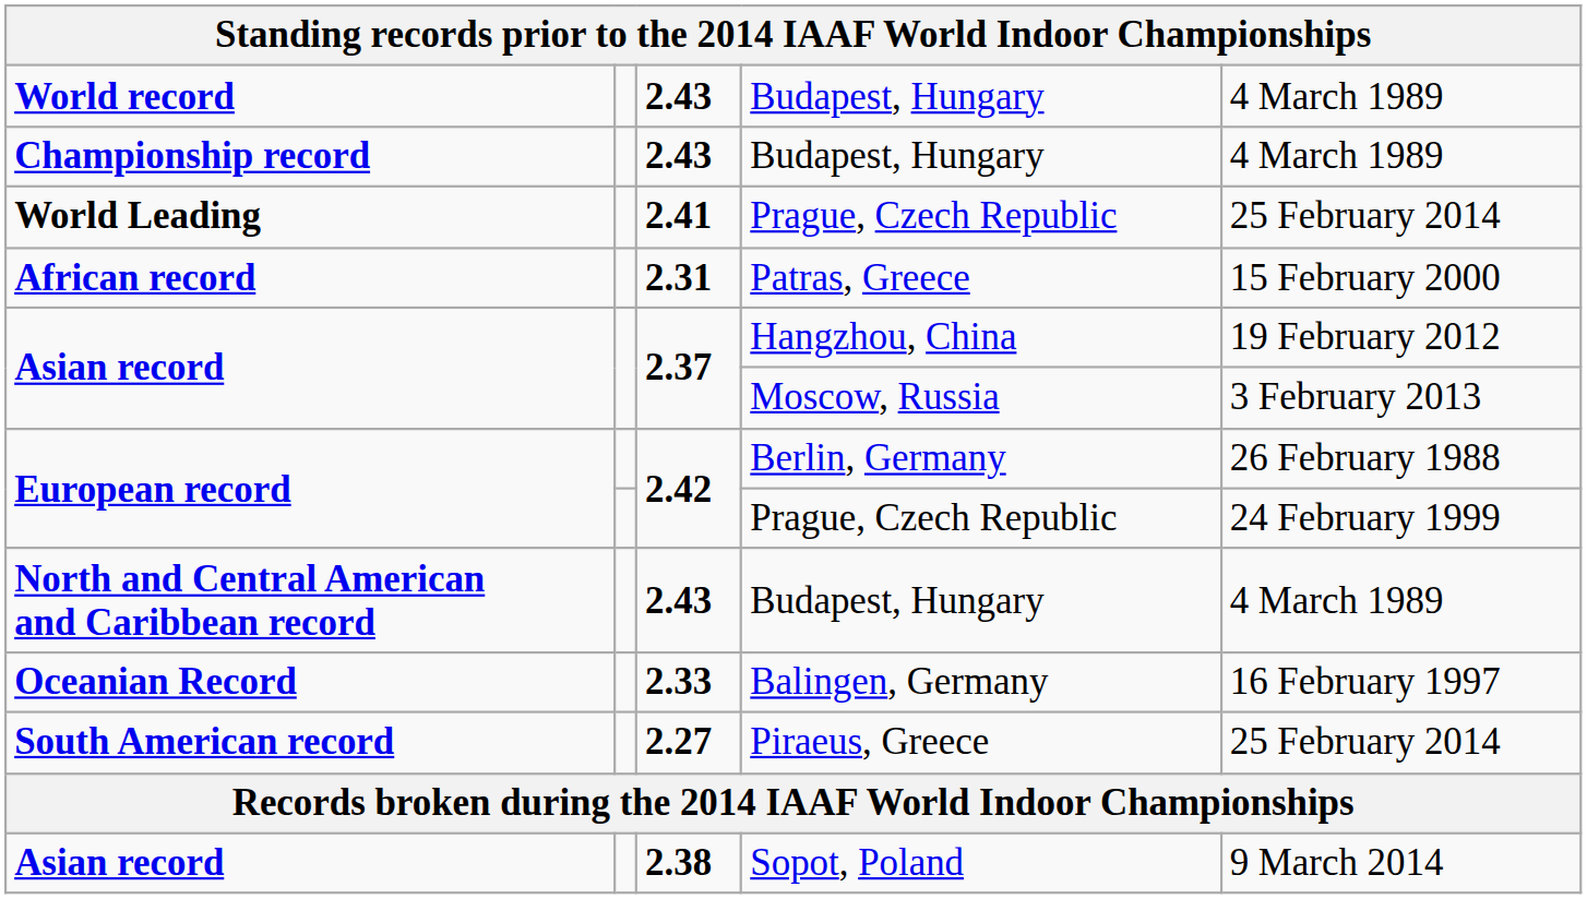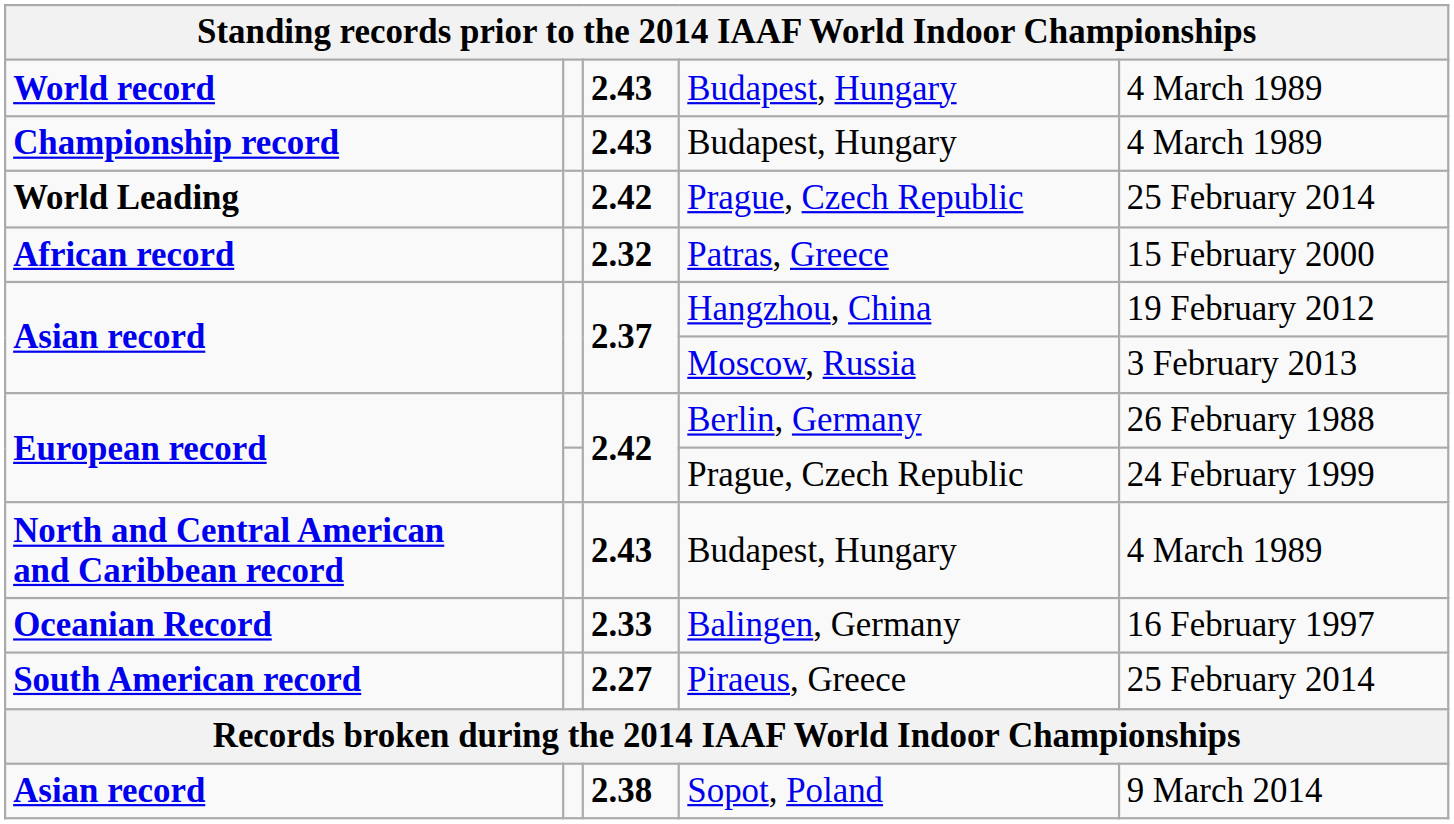World Leading | column 3: 2.41 -> 2.42
African record | column 3: 2.31 -> 2.32
